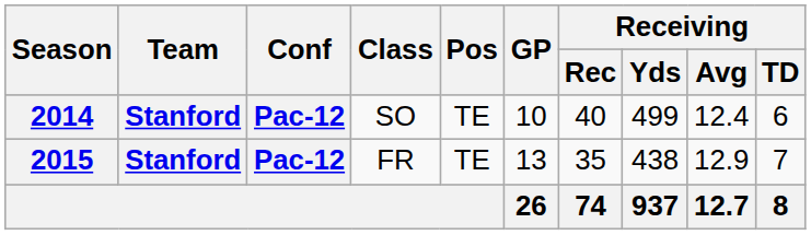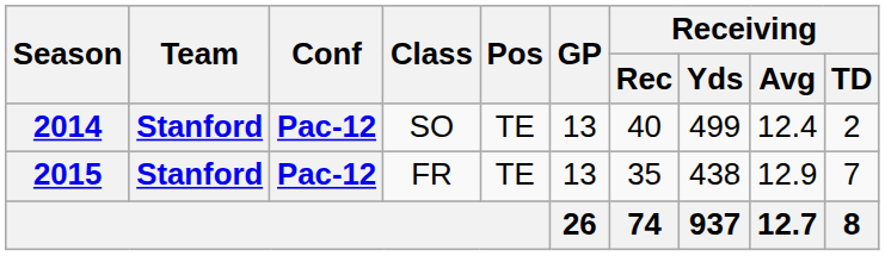2014 | GP: 10 -> 13
2014 | Receiving / TD: 6 -> 2
